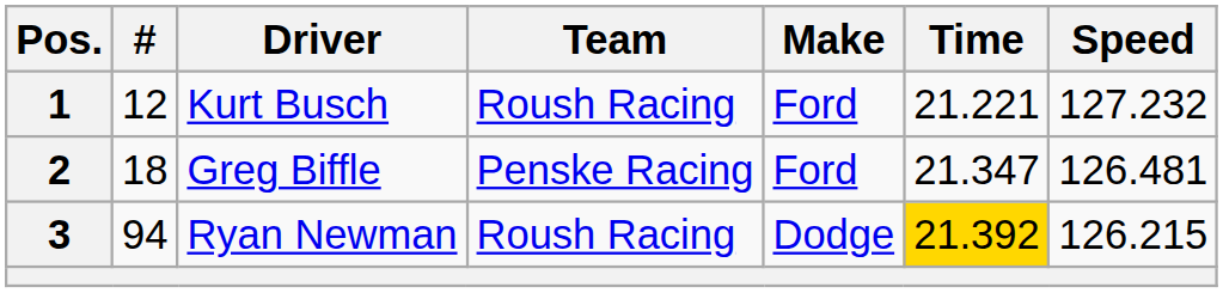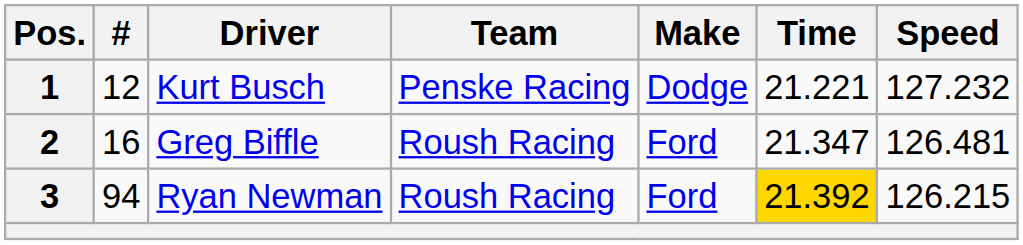1 | Team: Roush Racing -> Penske Racing
1 | Make: Ford -> Dodge
2 | #: 18 -> 16
2 | Team: Penske Racing -> Roush Racing
3 | Make: Dodge -> Ford
